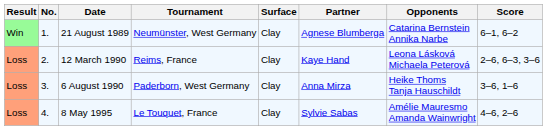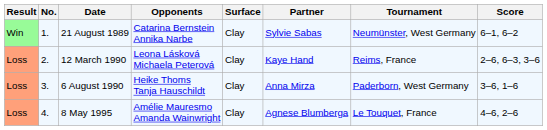columns swapped: Tournament <-> Opponents
21 August 1989 | Partner: Agnese Blumberga -> Sylvie Sabas
8 May 1995 | Partner: Sylvie Sabas -> Agnese Blumberga
